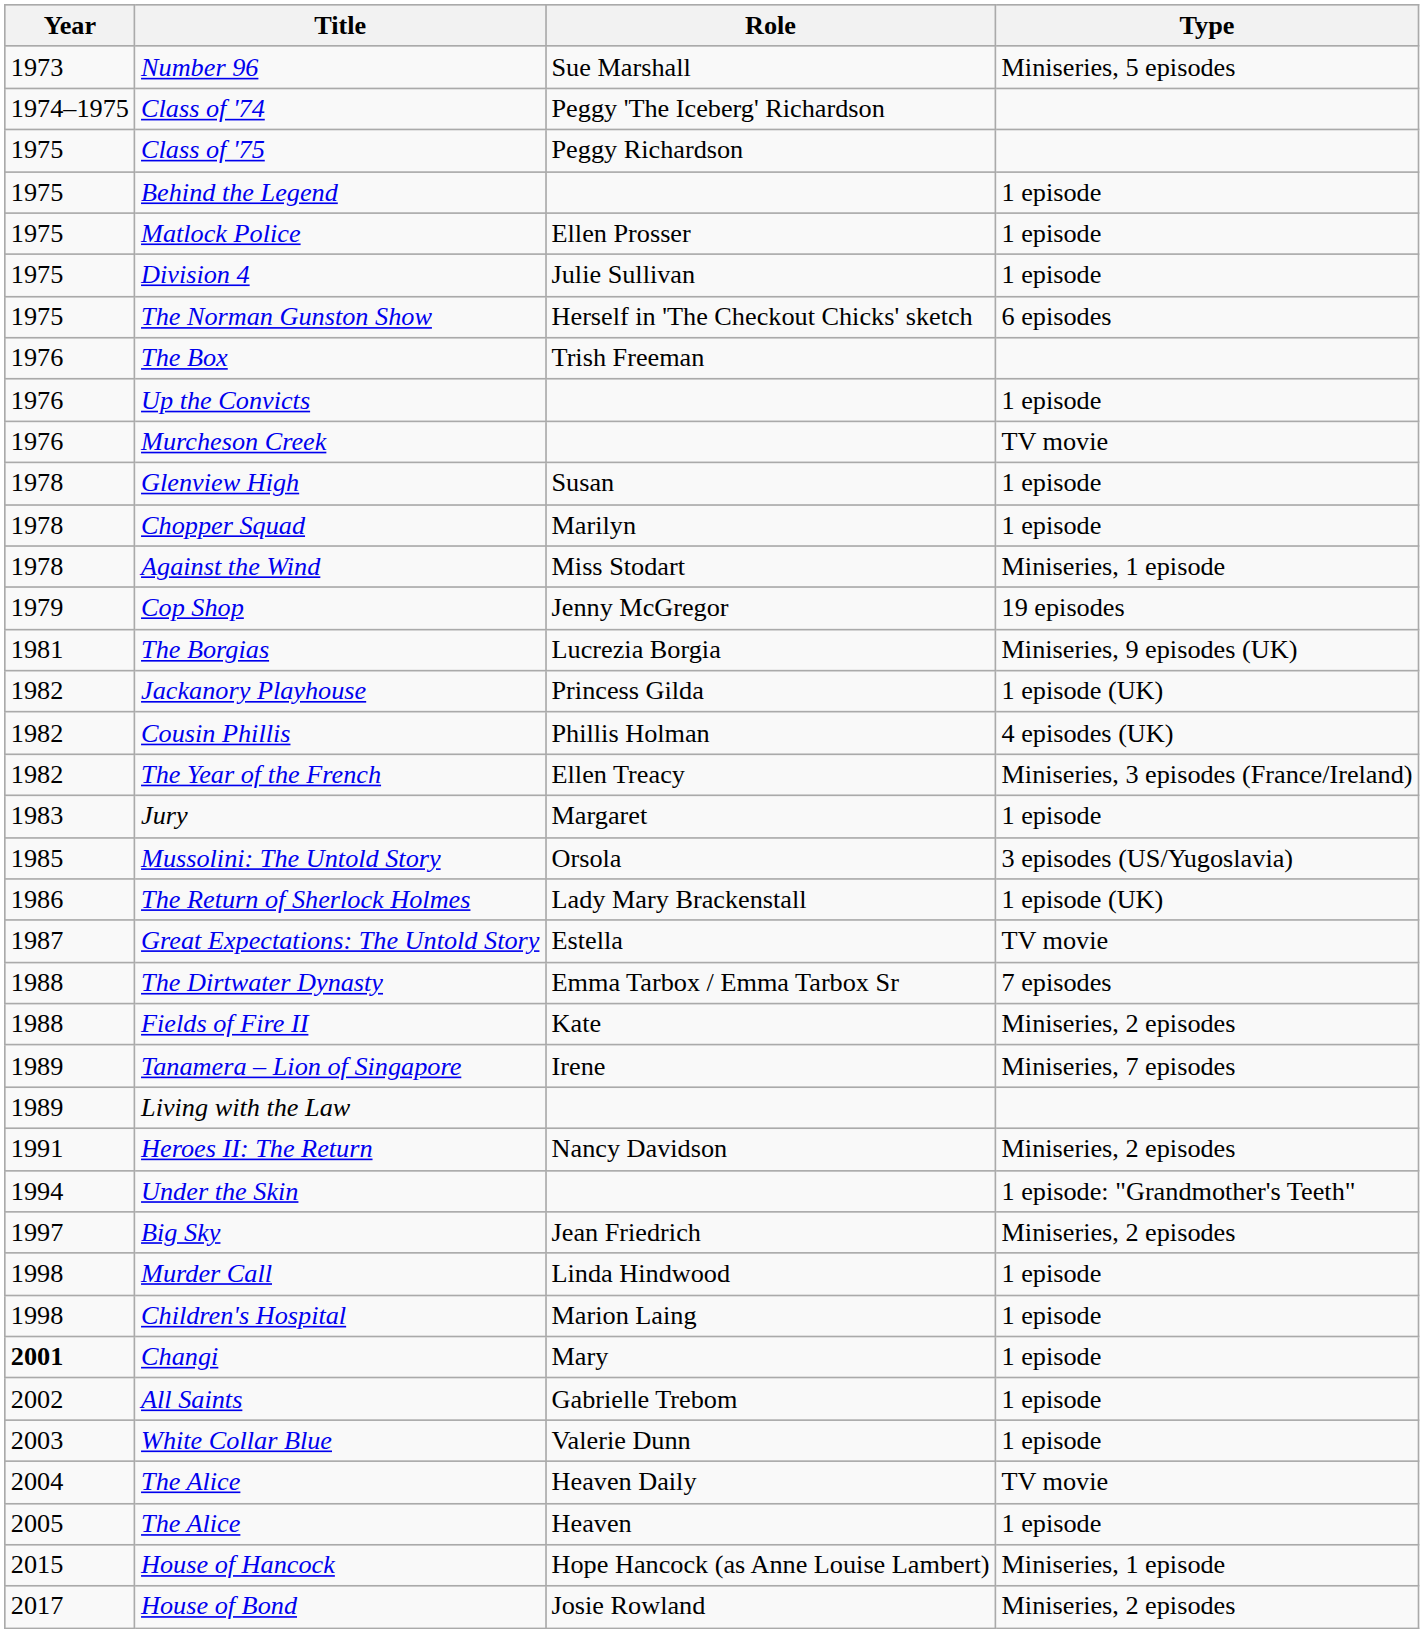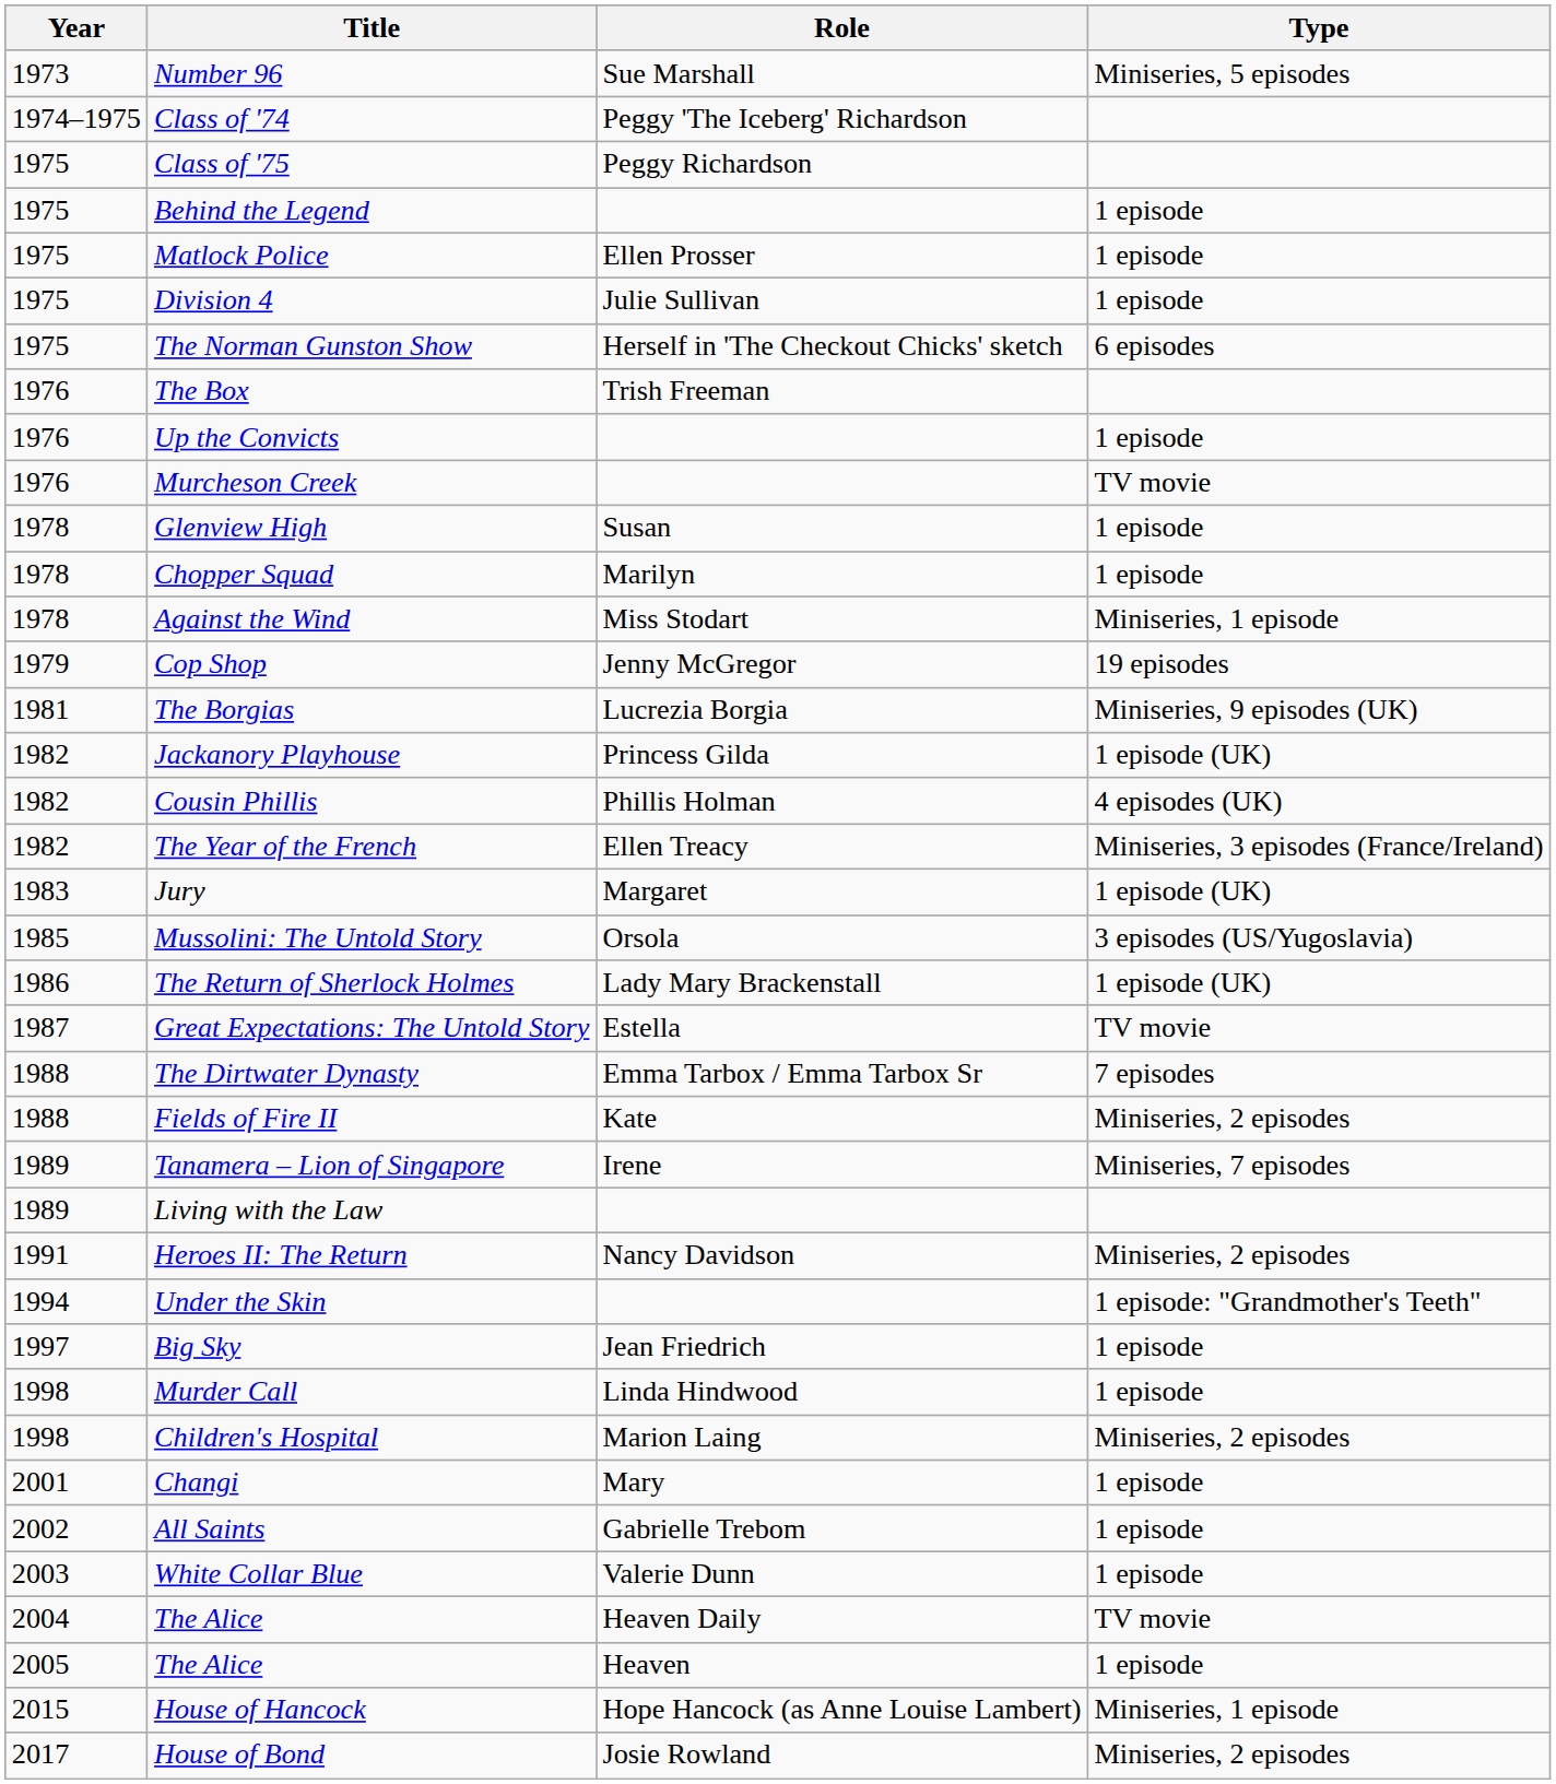Jury | Type: 1 episode -> 1 episode (UK)
Big Sky | Type: Miniseries, 2 episodes -> 1 episode
Children's Hospital | Type: 1 episode -> Miniseries, 2 episodes
Changi | Year: bold -> normal
